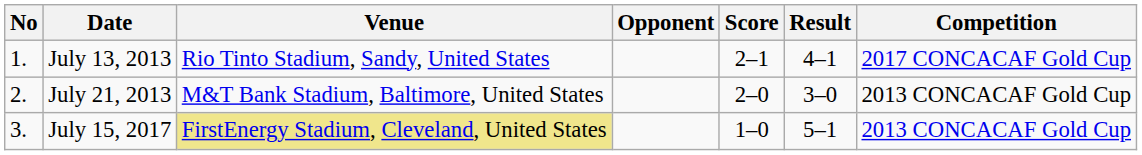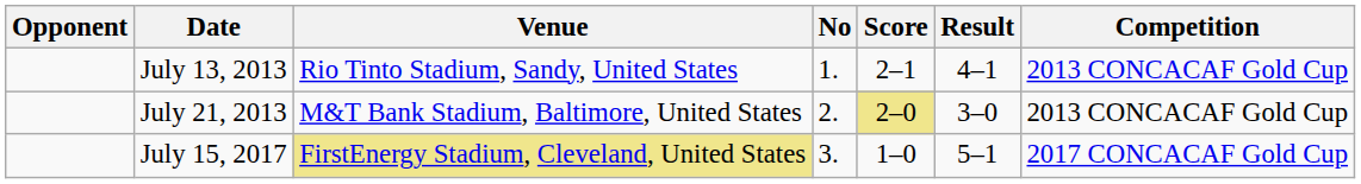columns swapped: No <-> Opponent
July 13, 2013 | Competition: 2017 CONCACAF Gold Cup -> 2013 CONCACAF Gold Cup
July 21, 2013 | Score: no background -> khaki background
July 15, 2017 | Competition: 2013 CONCACAF Gold Cup -> 2017 CONCACAF Gold Cup
